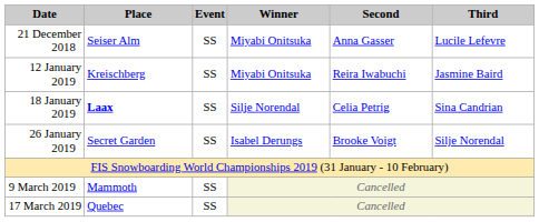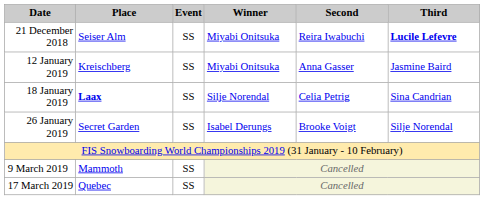21 December 2018 | Second: Anna Gasser -> Reira Iwabuchi
21 December 2018 | Third: normal -> bold
12 January 2019 | Second: Reira Iwabuchi -> Anna Gasser
